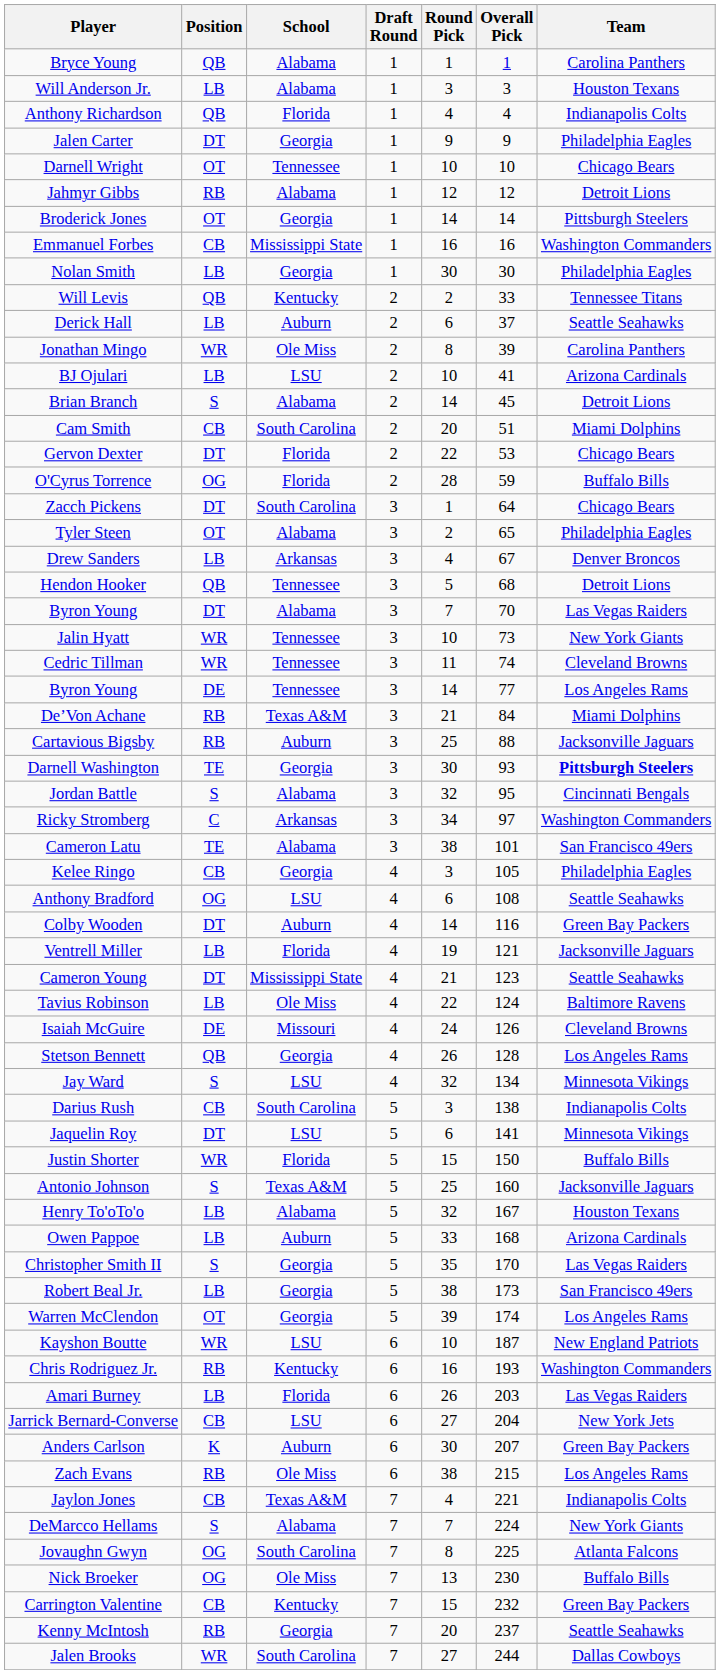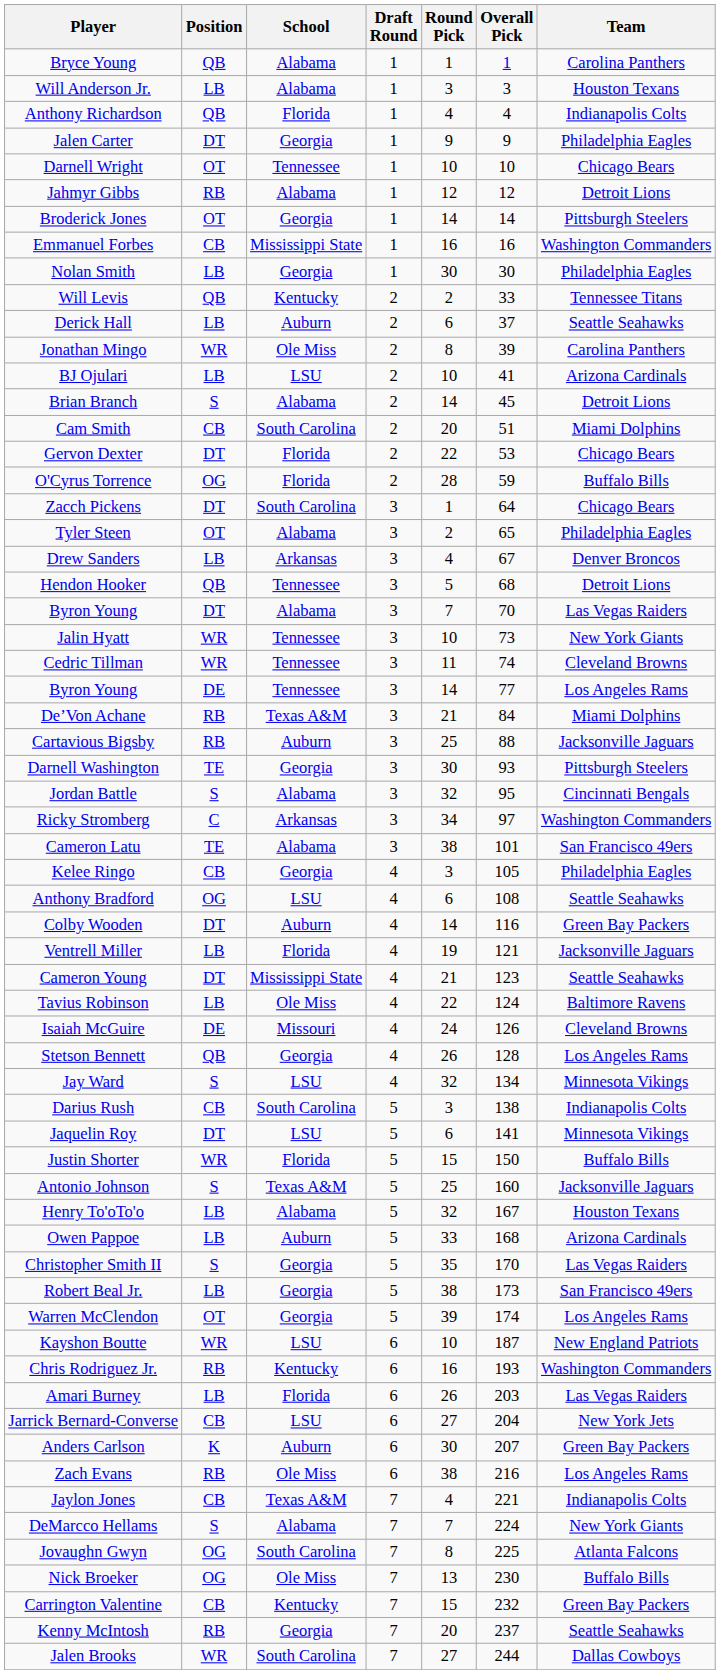Darnell Washington | Team: bold -> normal
Zach Evans | Overall Pick: 215 -> 216
